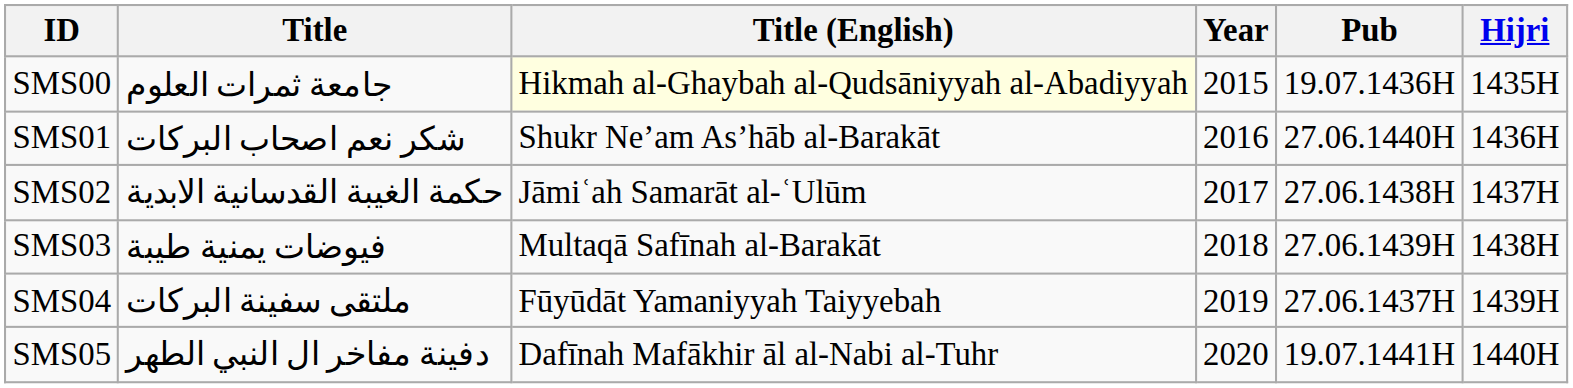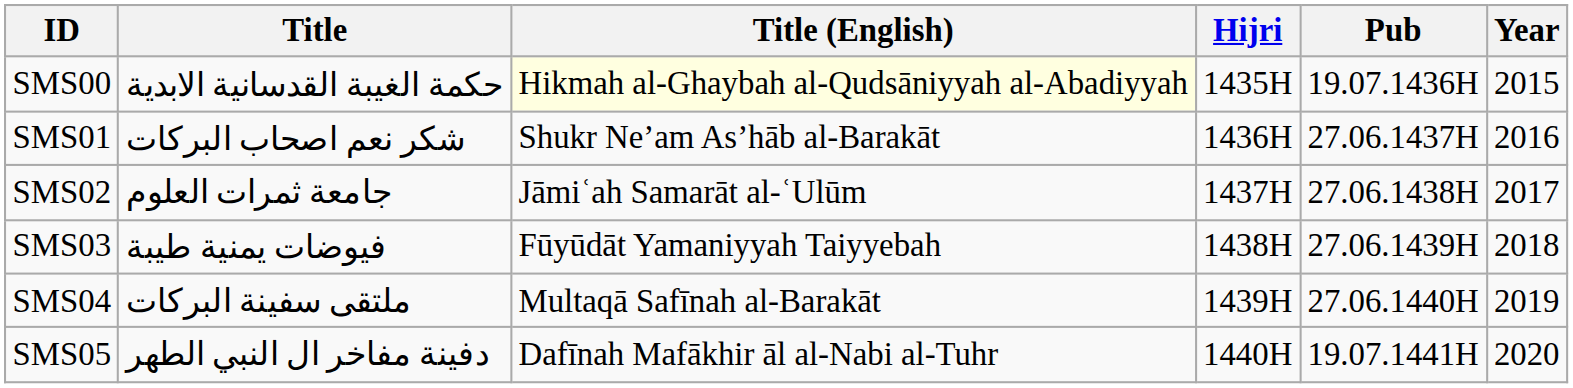columns swapped: Hijri <-> Year
SMS00 | Title: جامعة ثمرات العلوم -> حكمة الغيبة القدسانية الابدية
SMS01 | Pub: 27.06.1440H -> 27.06.1437H
SMS02 | Title: حكمة الغيبة القدسانية الابدية -> جامعة ثمرات العلوم
SMS03 | Title (English): Multaqā Safīnah al-Barakāt -> Fūyūdāt Yamaniyyah Taiyyebah
SMS04 | Title (English): Fūyūdāt Yamaniyyah Taiyyebah -> Multaqā Safīnah al-Barakāt
SMS04 | Pub: 27.06.1437H -> 27.06.1440H
